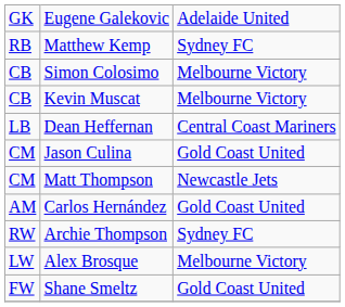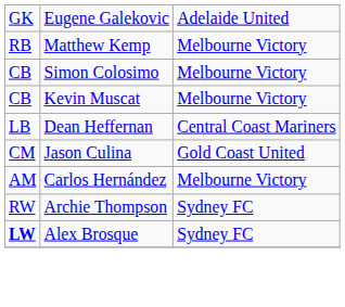Matthew Kemp | column 3: Sydney FC -> Melbourne Victory
- row: CM | Matt Thompson | Newcastle Jets
Carlos Hernández | column 3: Gold Coast United -> Melbourne Victory
Alex Brosque | column 1: normal -> bold
Alex Brosque | column 3: Melbourne Victory -> Sydney FC
- row: FW | Shane Smeltz | Gold Coast United
